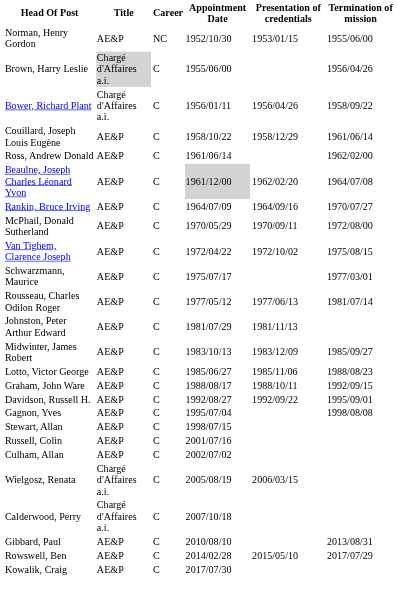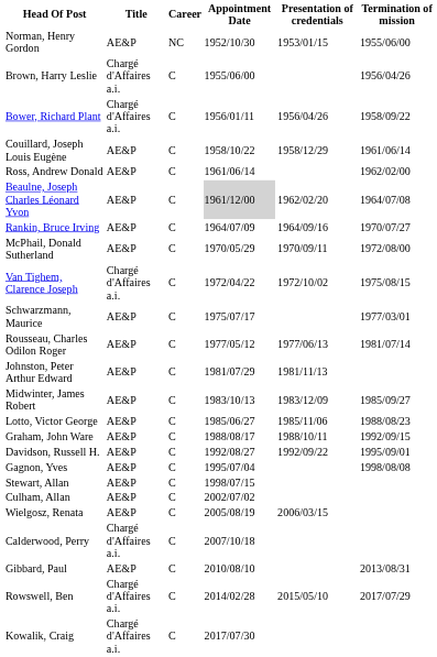Brown, Harry Leslie | Title: lightgrey background -> no background
Van Tighem, Clarence Joseph | Title: AE&P -> Chargé d'Affaires a.i.
- row: Russell, Colin | AE&P | C | 2001/07/16
Wielgosz, Renata | Title: Chargé d'Affaires a.i. -> AE&P
Rowswell, Ben | Title: AE&P -> Chargé d'Affaires a.i.
Kowalik, Craig | Title: AE&P -> Chargé d'Affaires a.i.
